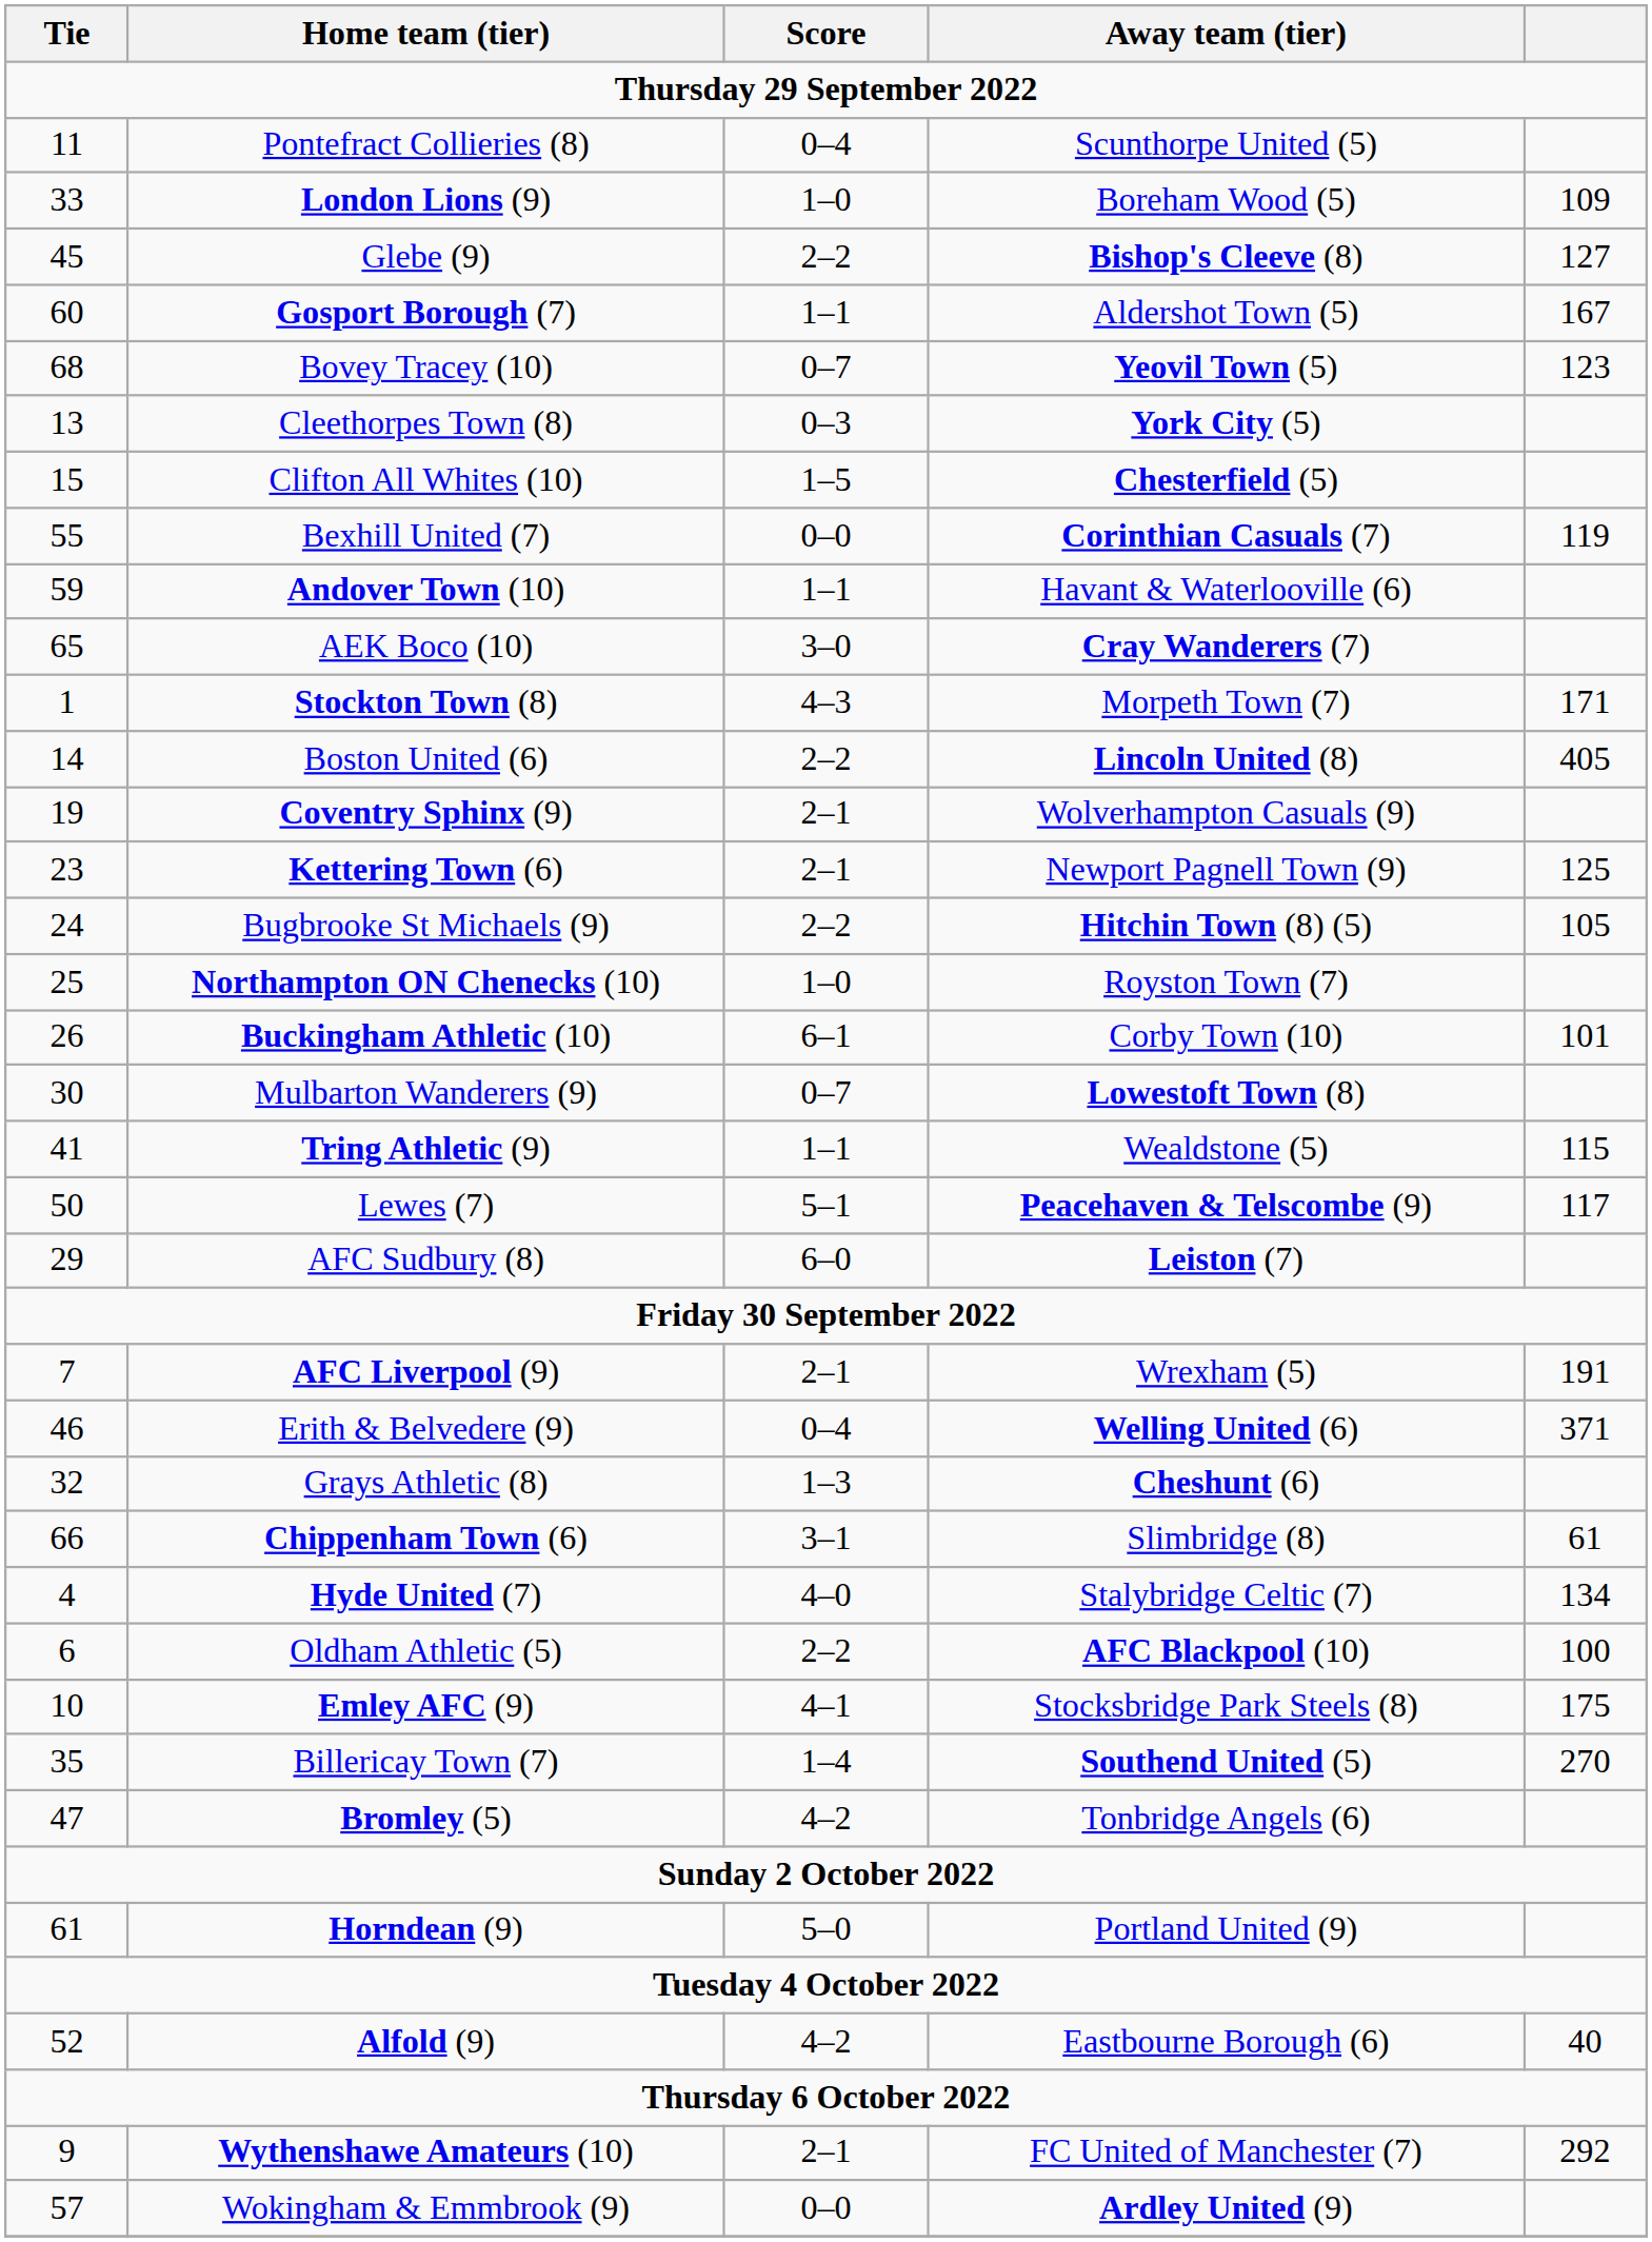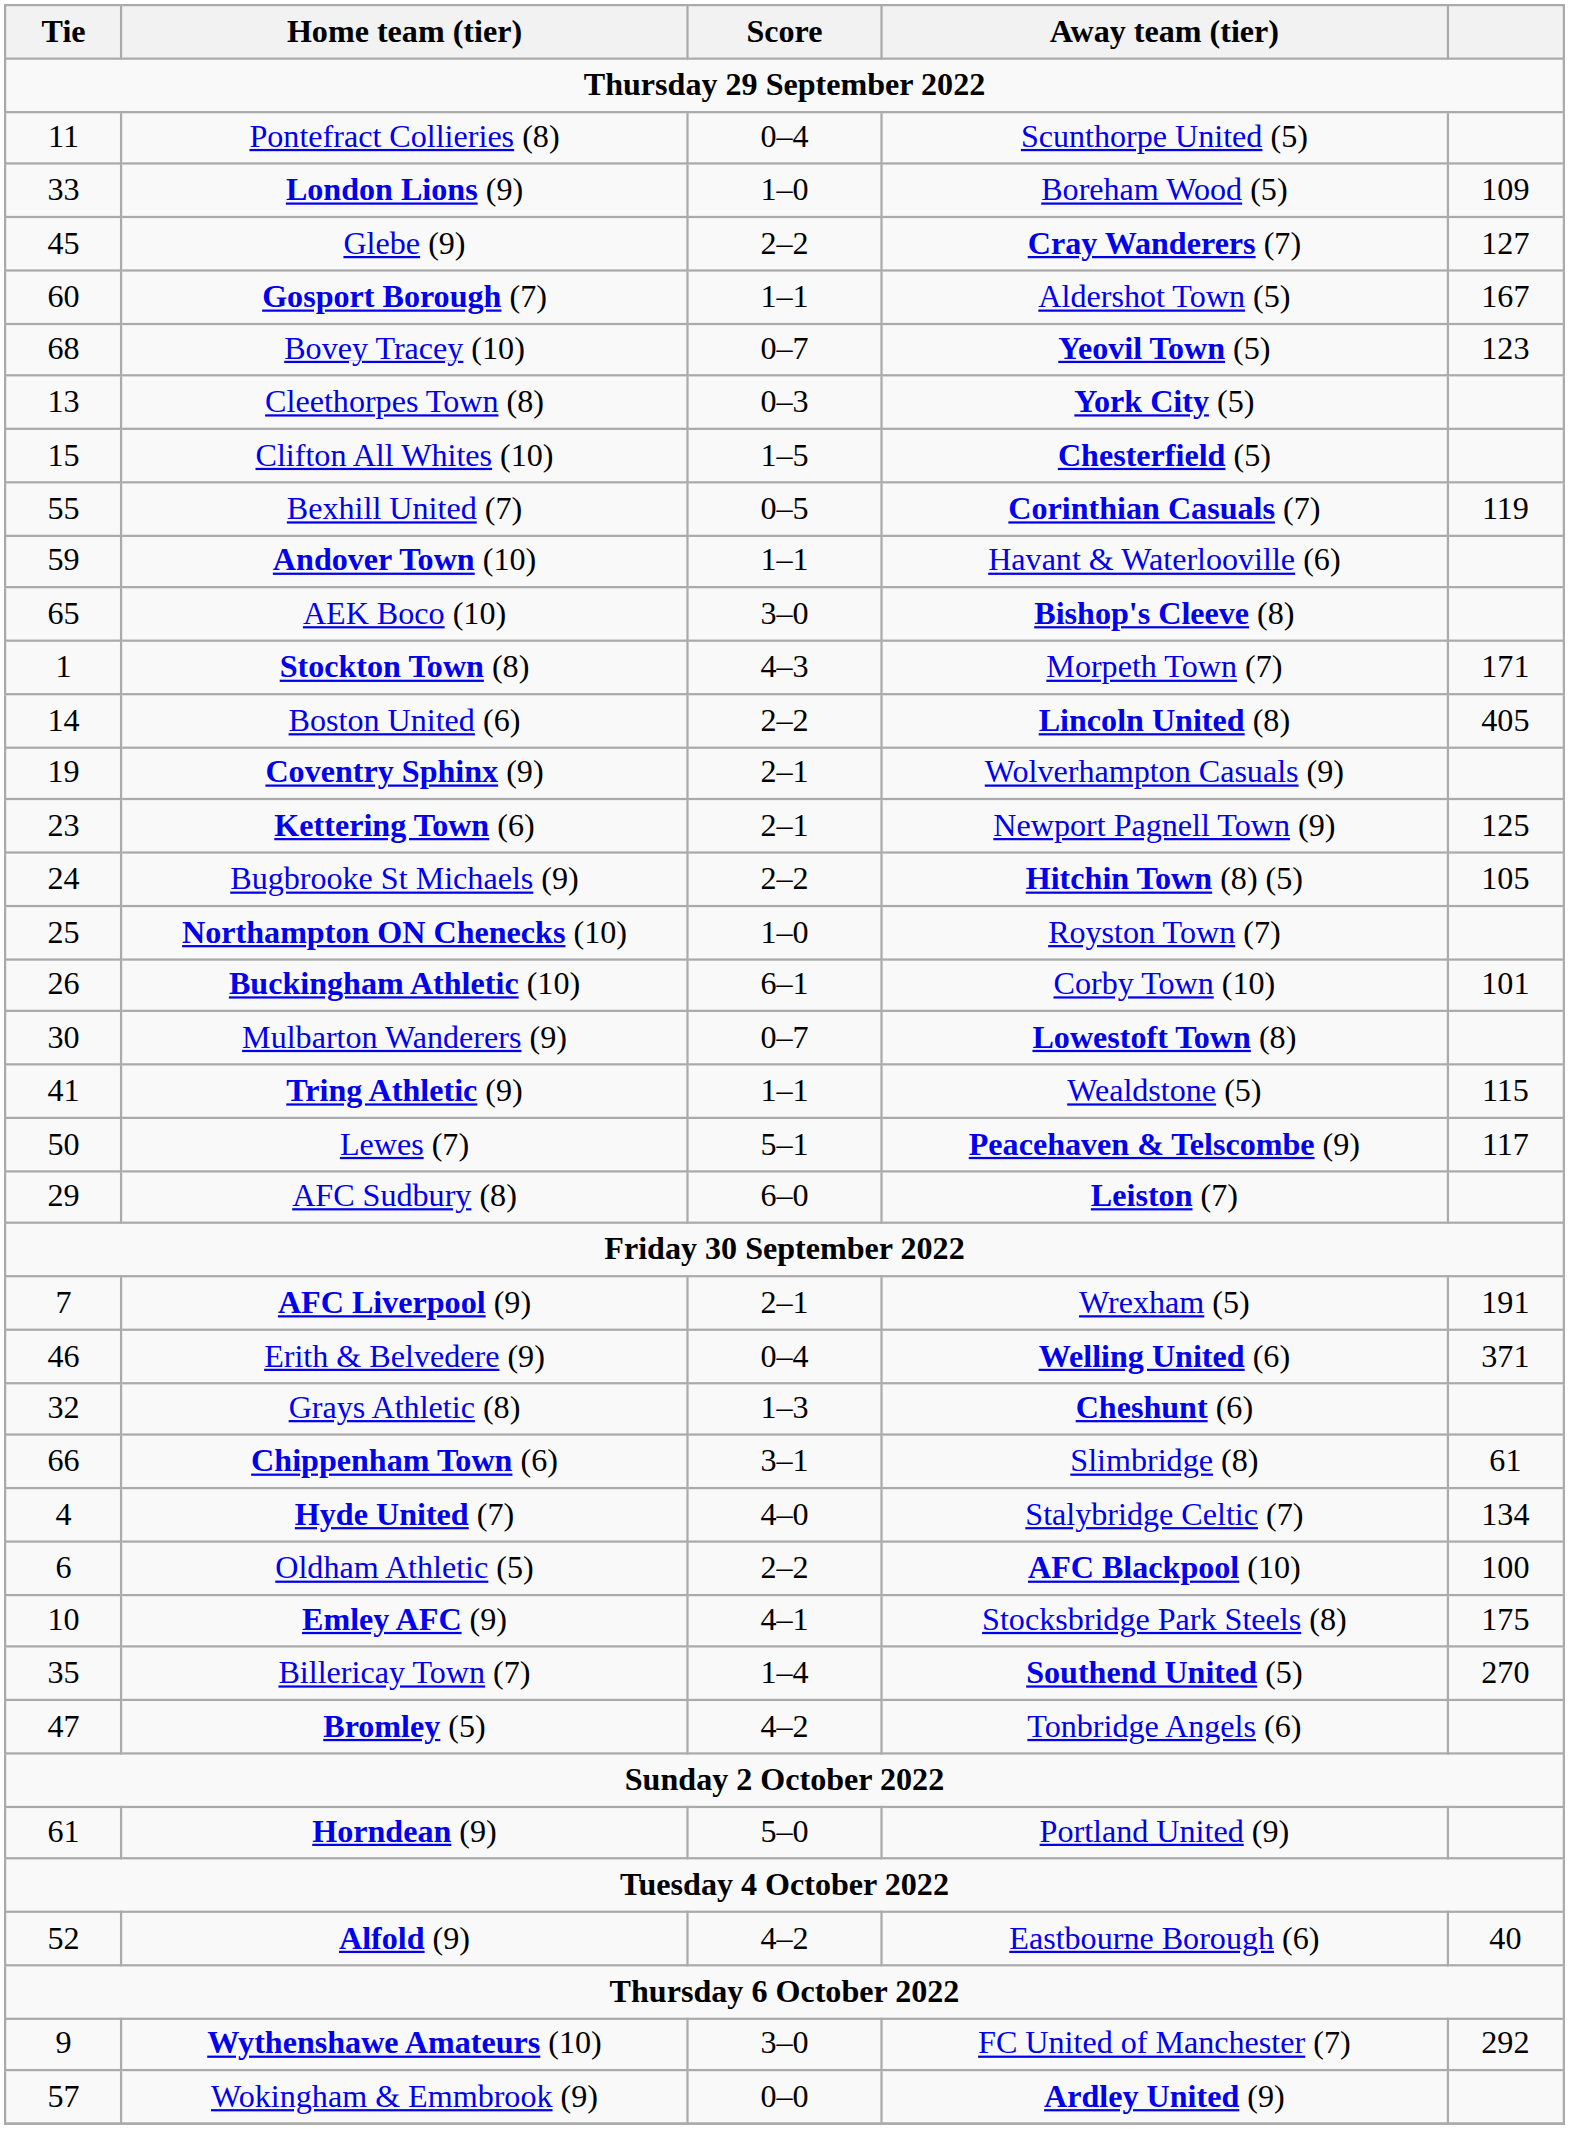Glebe (9) | Away team (tier): Bishop's Cleeve (8) -> Cray Wanderers (7)
Bexhill United (7) | Score: 0–0 -> 0–5
AEK Boco (10) | Away team (tier): Cray Wanderers (7) -> Bishop's Cleeve (8)
Wythenshawe Amateurs (10) | Score: 2–1 -> 3–0
